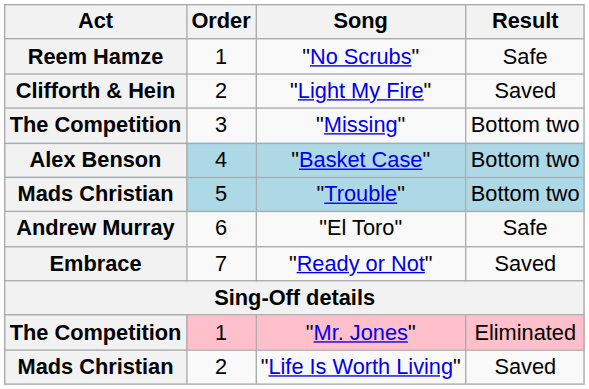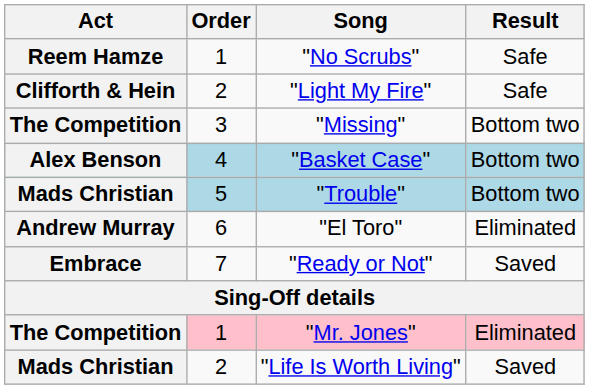"Light My Fire" | Result: Saved -> Safe
"El Toro" | Result: Safe -> Eliminated
